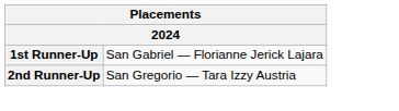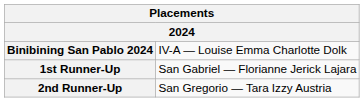+ row: Binibining San Pablo 2024 | IV-A — Louise Emma Charlotte Dolk
